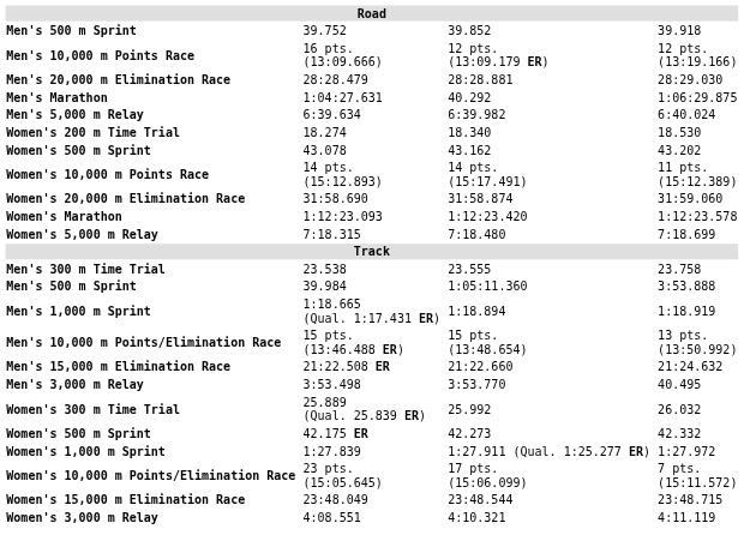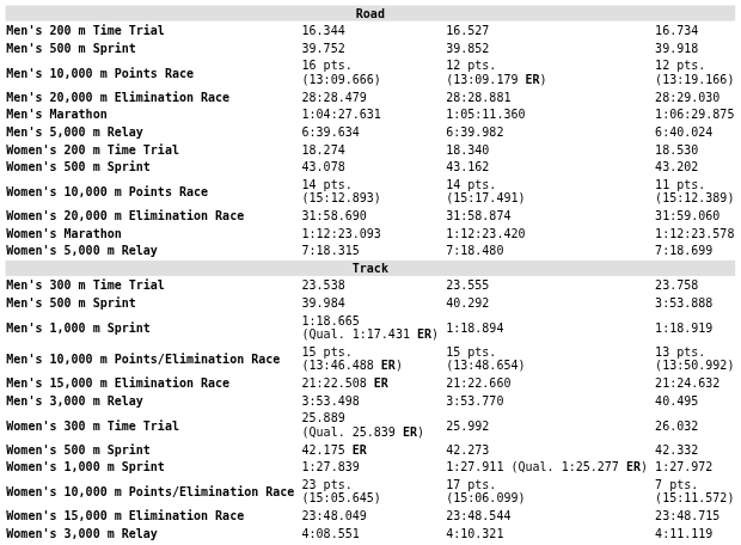+ row: Men's 200 m Time Trial | 16.344 | 16.527 | 16.734
Men's Marathon | column 5: 40.292 -> 1:05:11.360
Men's 500 m Sprint / 39.984 | column 5: 1:05:11.360 -> 40.292
